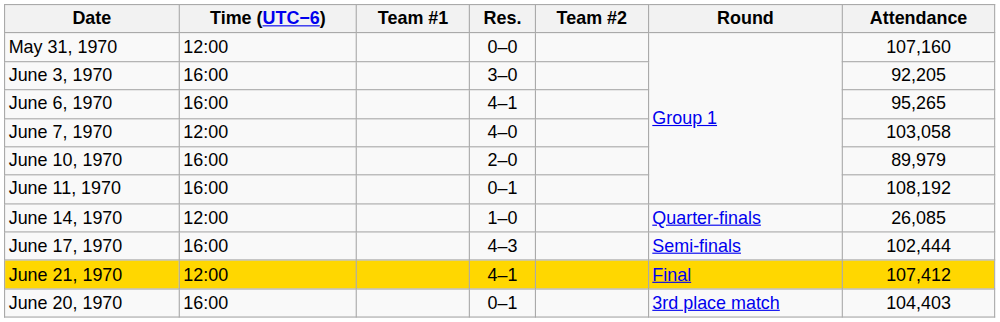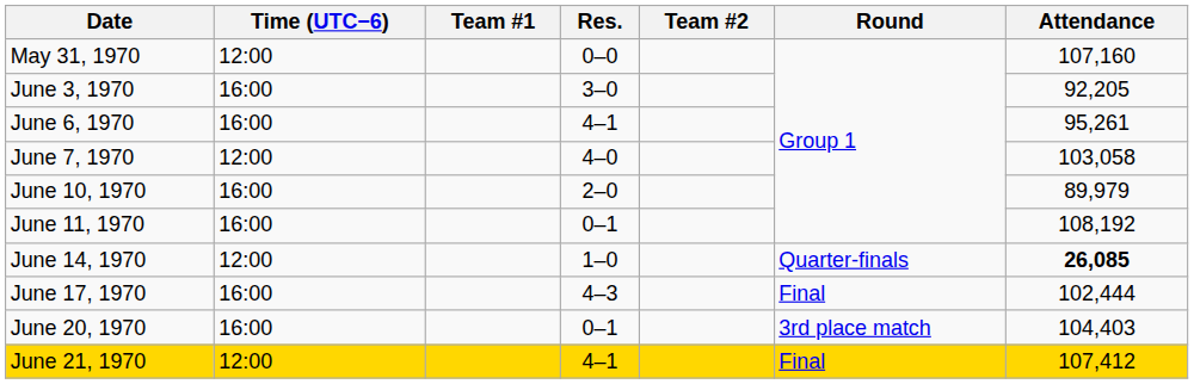June 6, 1970 | Attendance: 95,265 -> 95,261
June 14, 1970 | Attendance: normal -> bold
June 17, 1970 | Round: Semi-finals -> Final
rows swapped: June 20, 1970 <-> June 21, 1970
